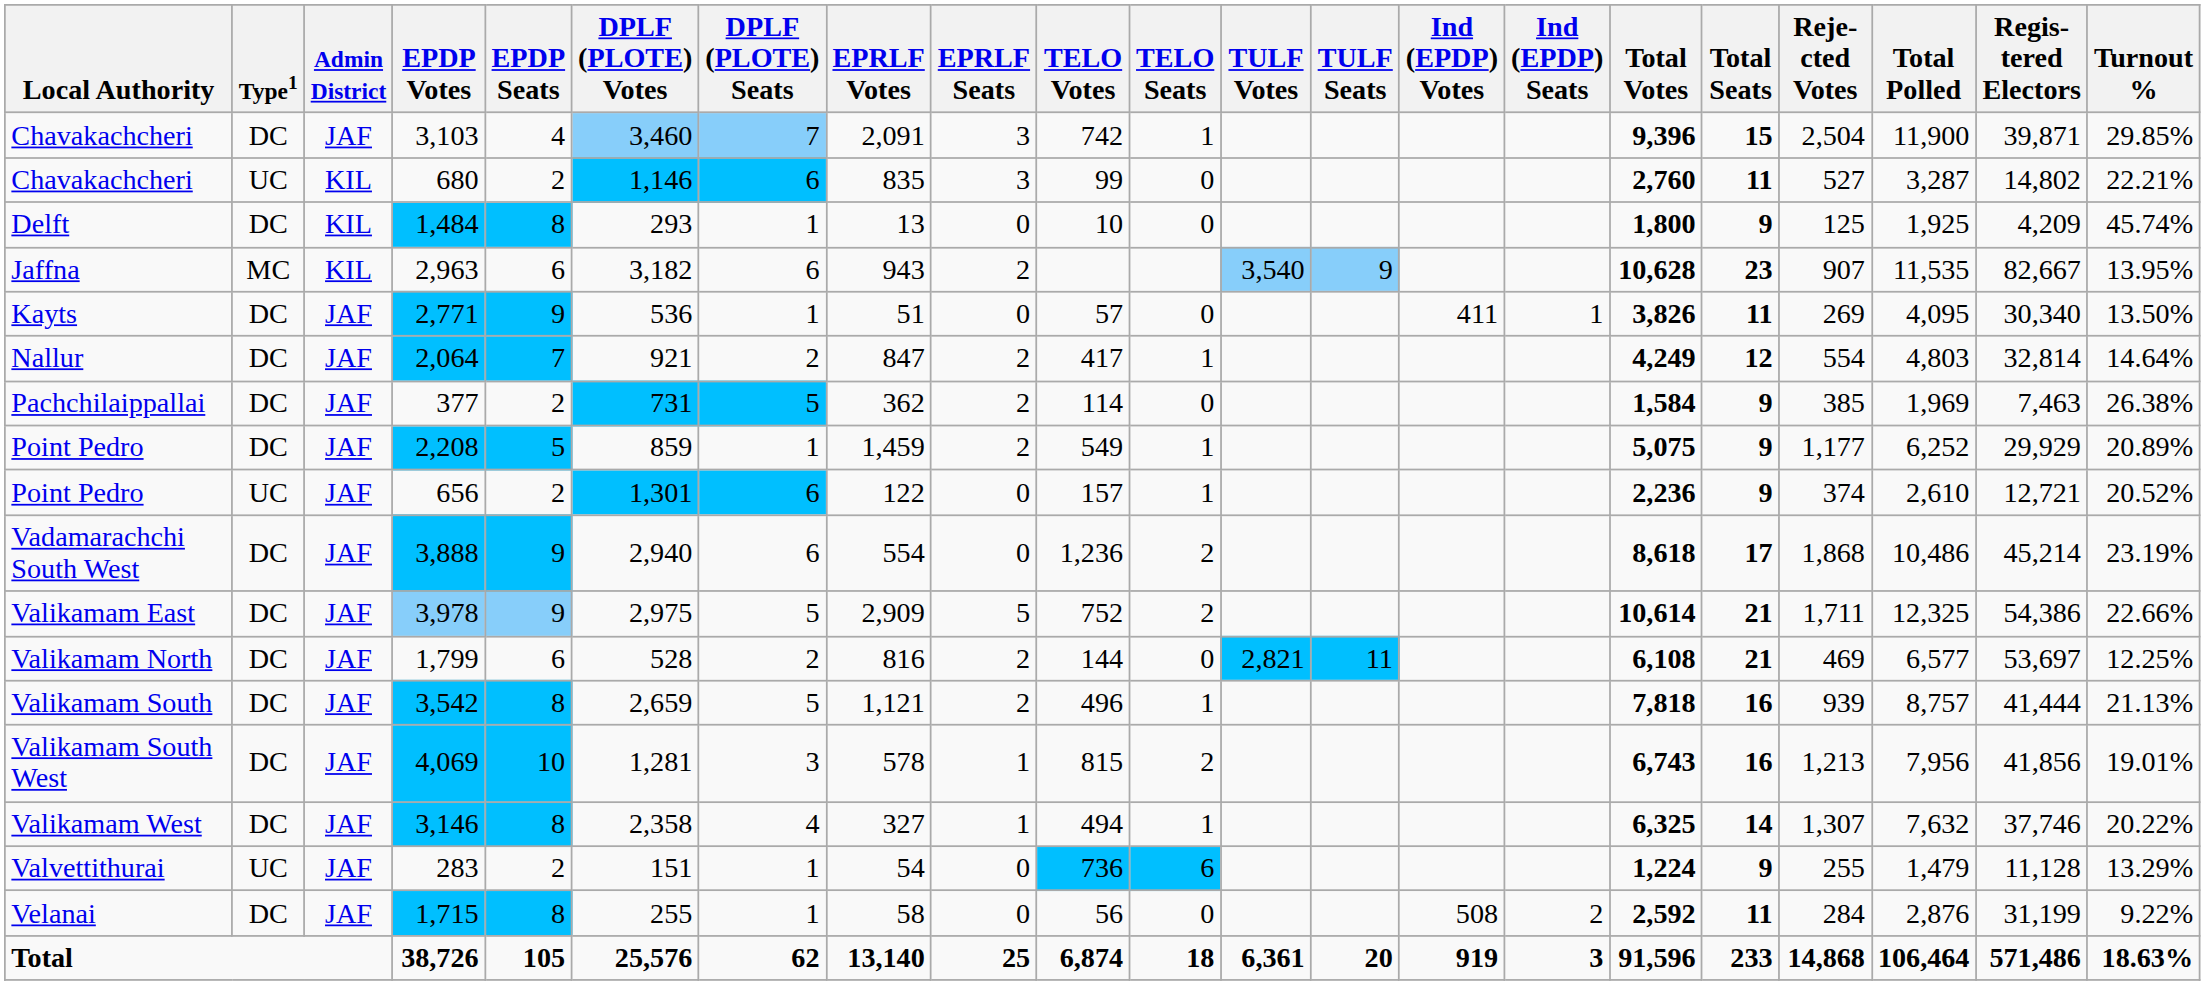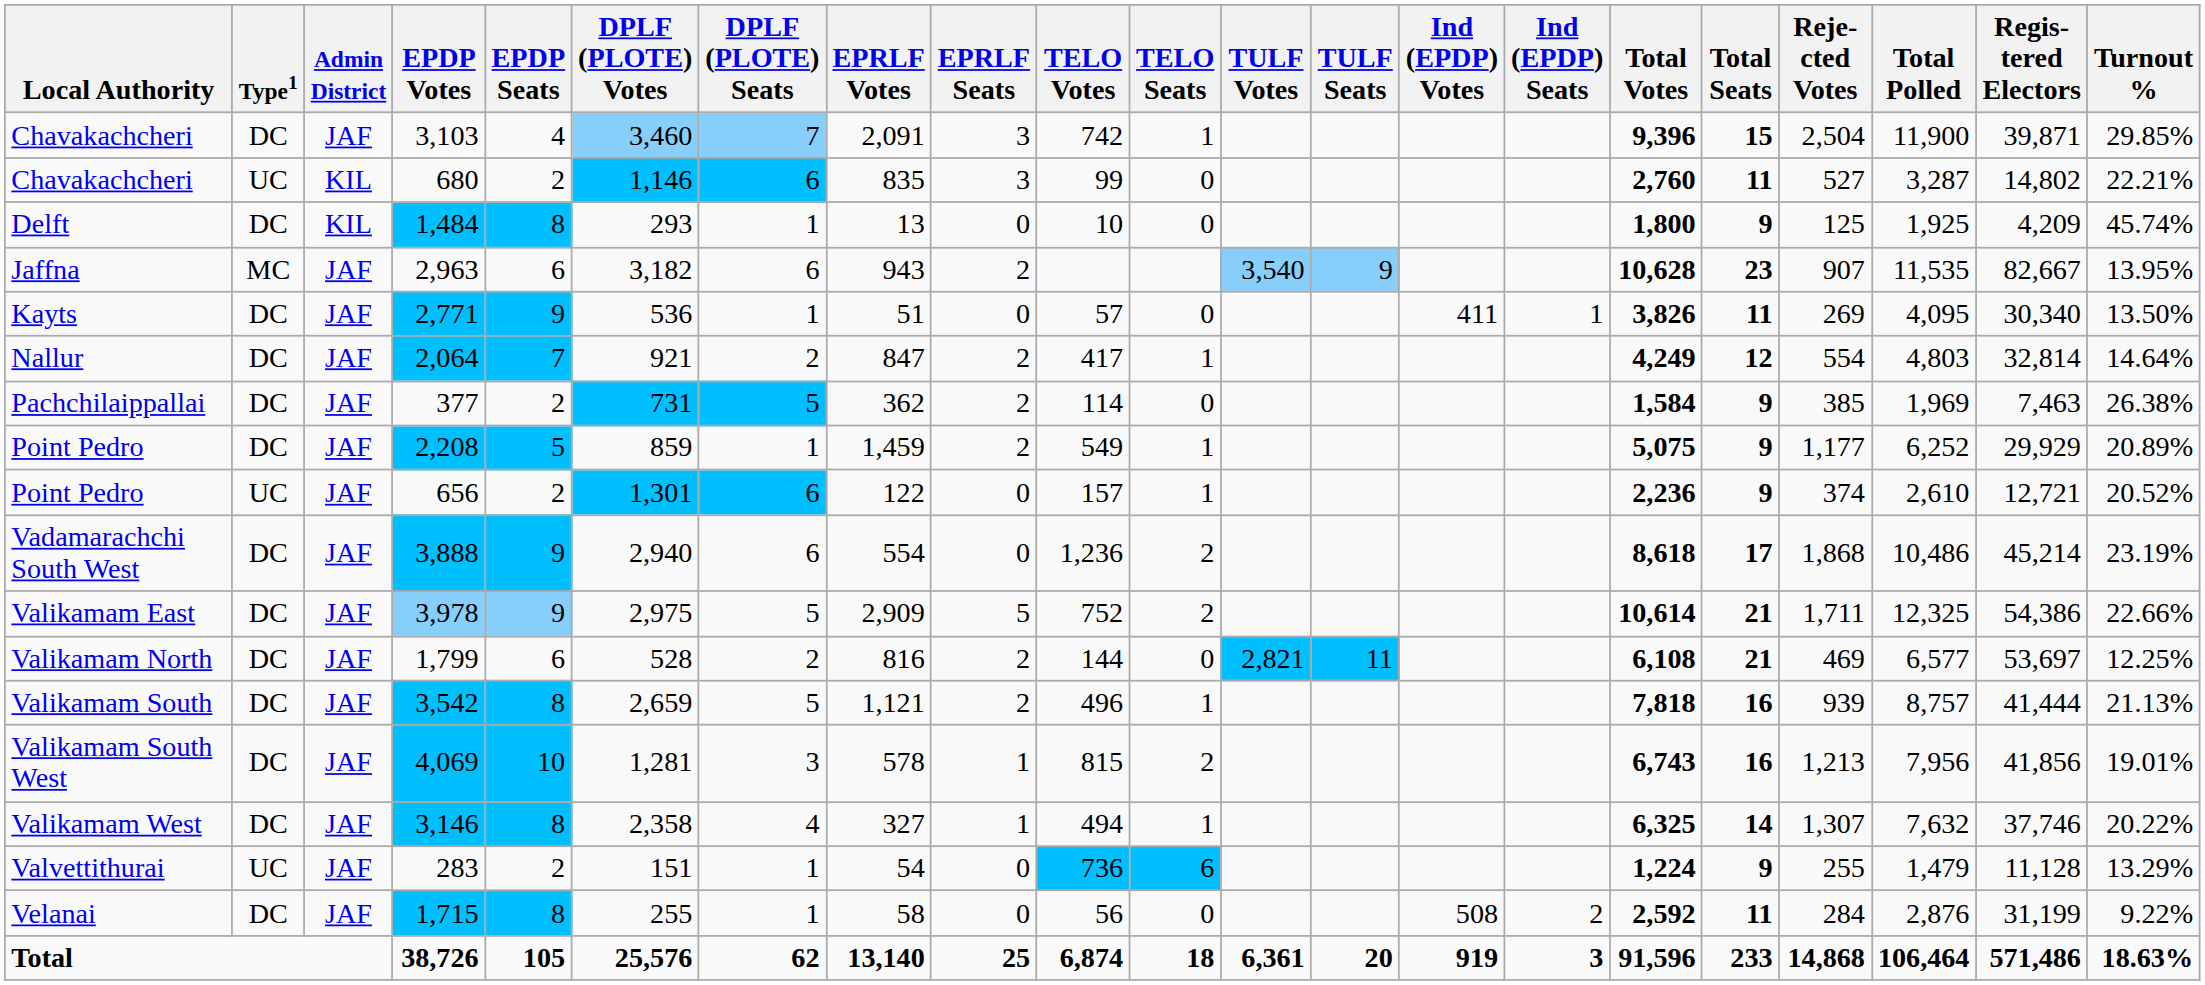2,963 | Admin District: KIL -> JAF
